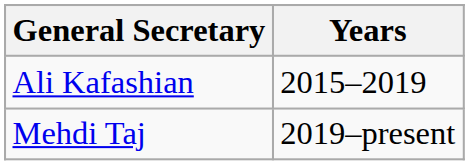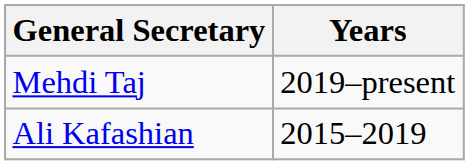rows swapped: Ali Kafashian <-> Mehdi Taj
